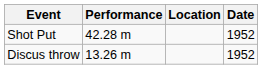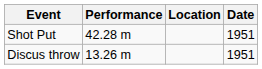Shot Put | Date: 1952 -> 1951
Discus throw | Date: 1952 -> 1951
